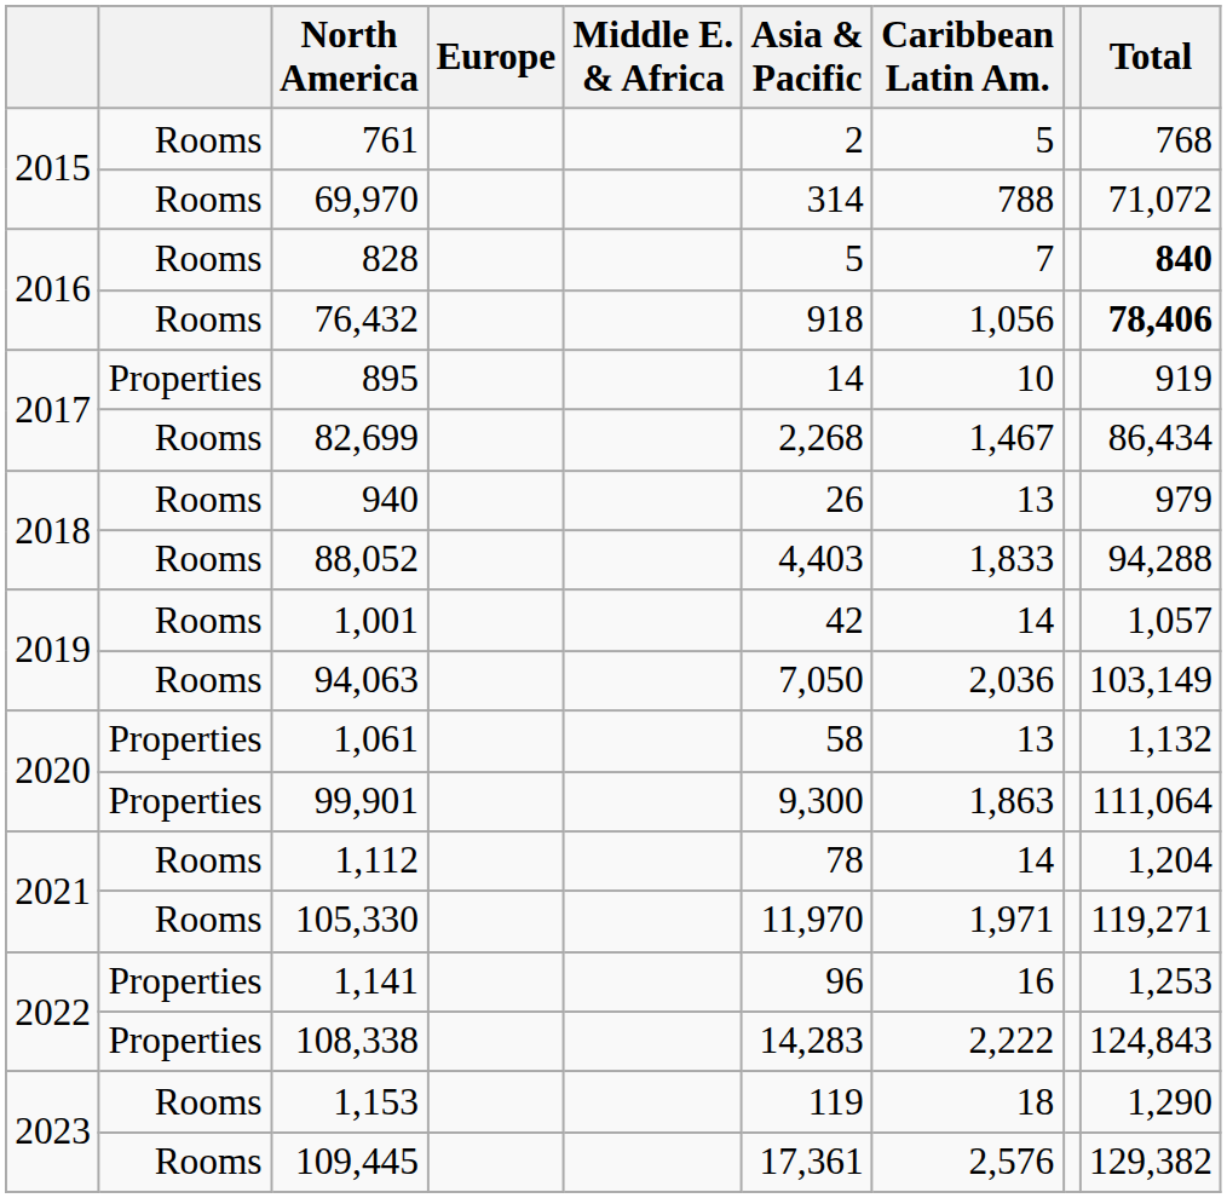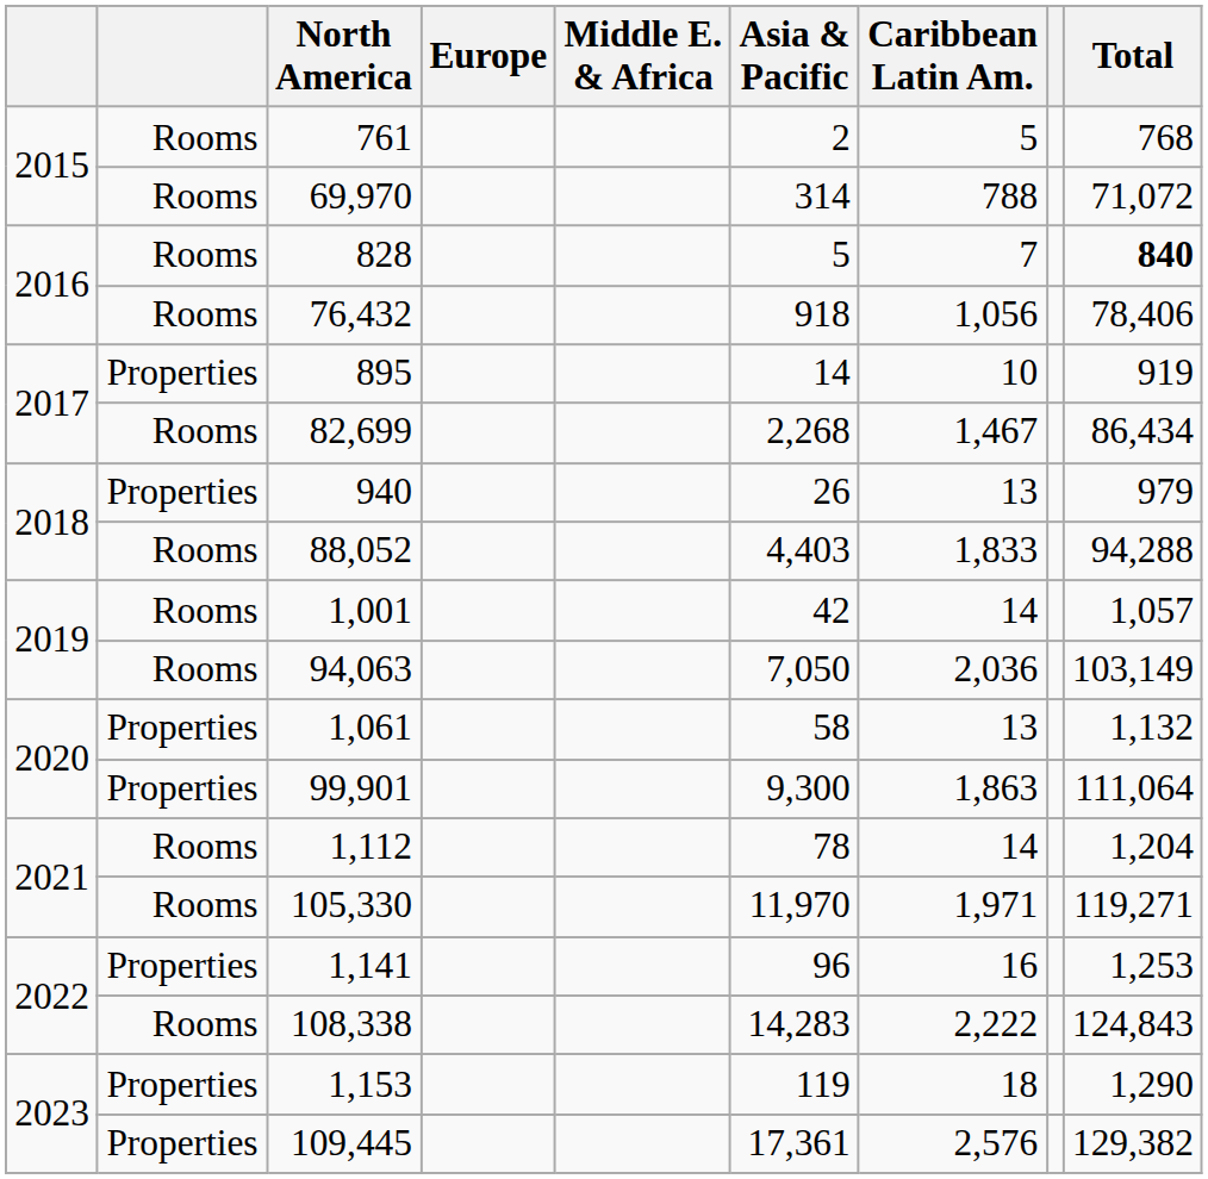76,432 | Total: bold -> normal
940 | column 2: Rooms -> Properties
108,338 | column 2: Properties -> Rooms
1,153 | column 2: Rooms -> Properties
109,445 | column 2: Rooms -> Properties
